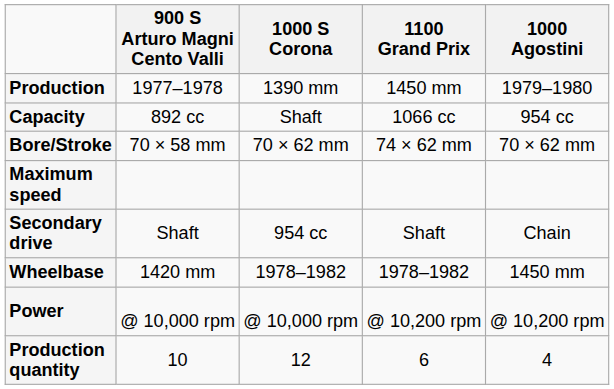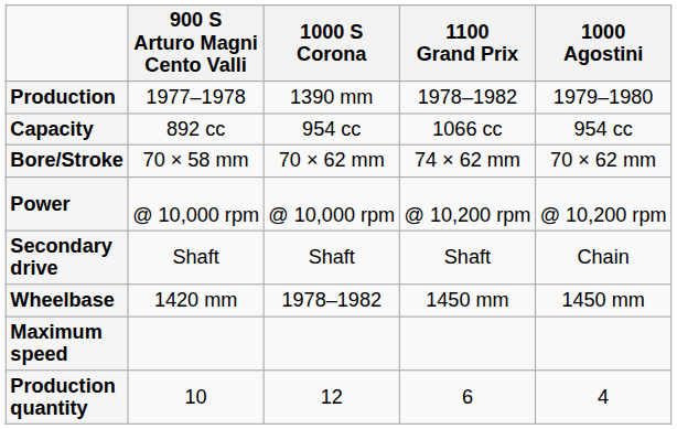Production | 1100 Grand Prix: 1450 mm -> 1978–1982
Capacity | 1000 S Corona: Shaft -> 954 cc
rows swapped: Power <-> Maximum speed
Secondary drive | 1000 S Corona: 954 cc -> Shaft
Wheelbase | 1100 Grand Prix: 1978–1982 -> 1450 mm
